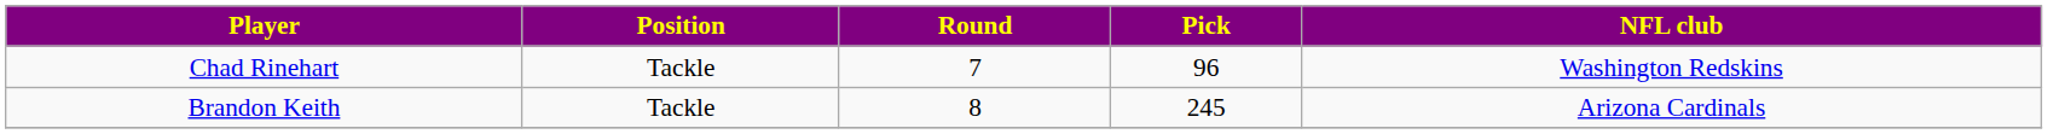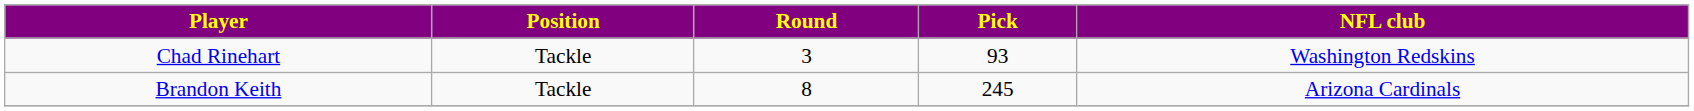Chad Rinehart | Round: 7 -> 3
Chad Rinehart | Pick: 96 -> 93
